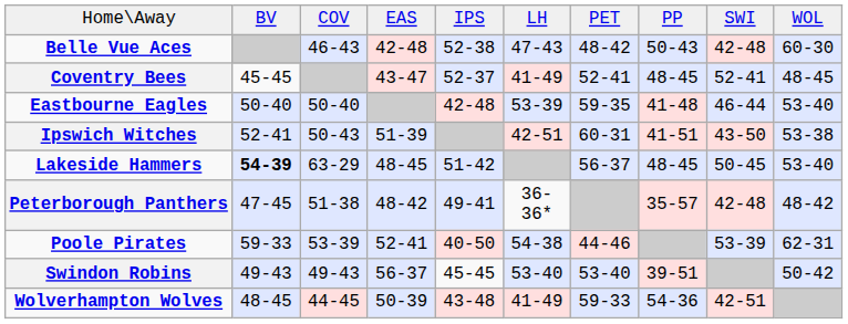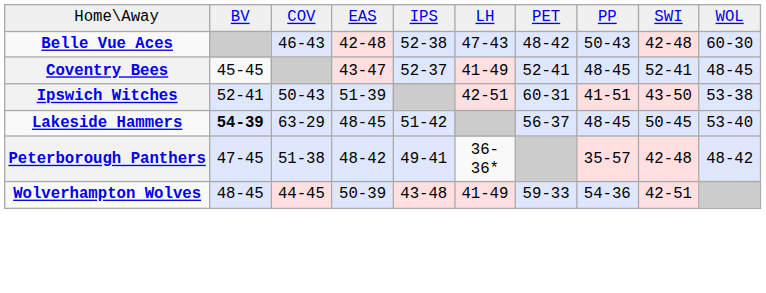- row: Eastbourne Eagles | 50-40 | 50-40 | 42-48 | 53-39 | 59-35 | 41-48 | 46-44 | 53-40
- row: Poole Pirates | 59-33 | 53-39 | 52-41 | 40-50 | 54-38 | 44-46 | 53-39 | 62-31
- row: Swindon Robins | 49-43 | 49-43 | 56-37 | 45-45 | 53-40 | 53-40 | 39-51 | 50-42
